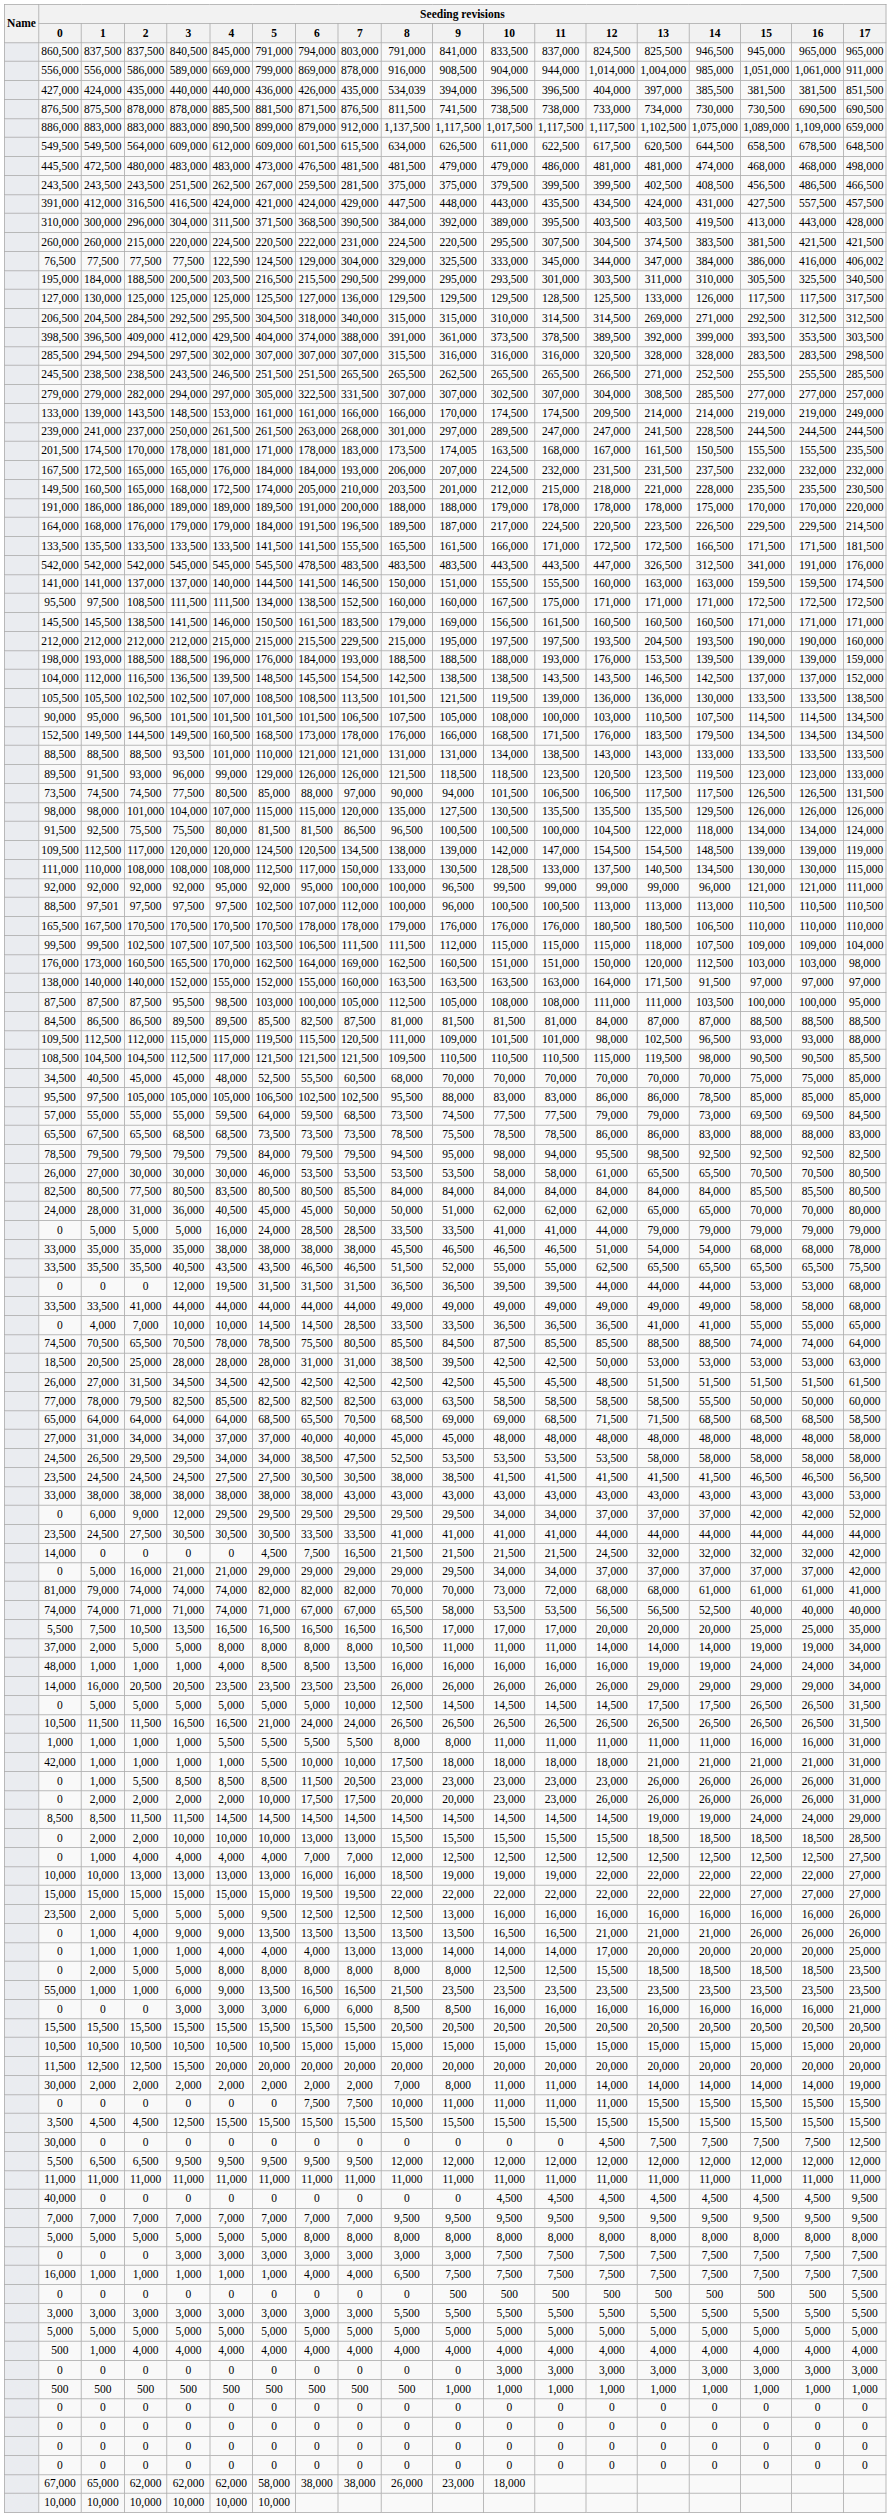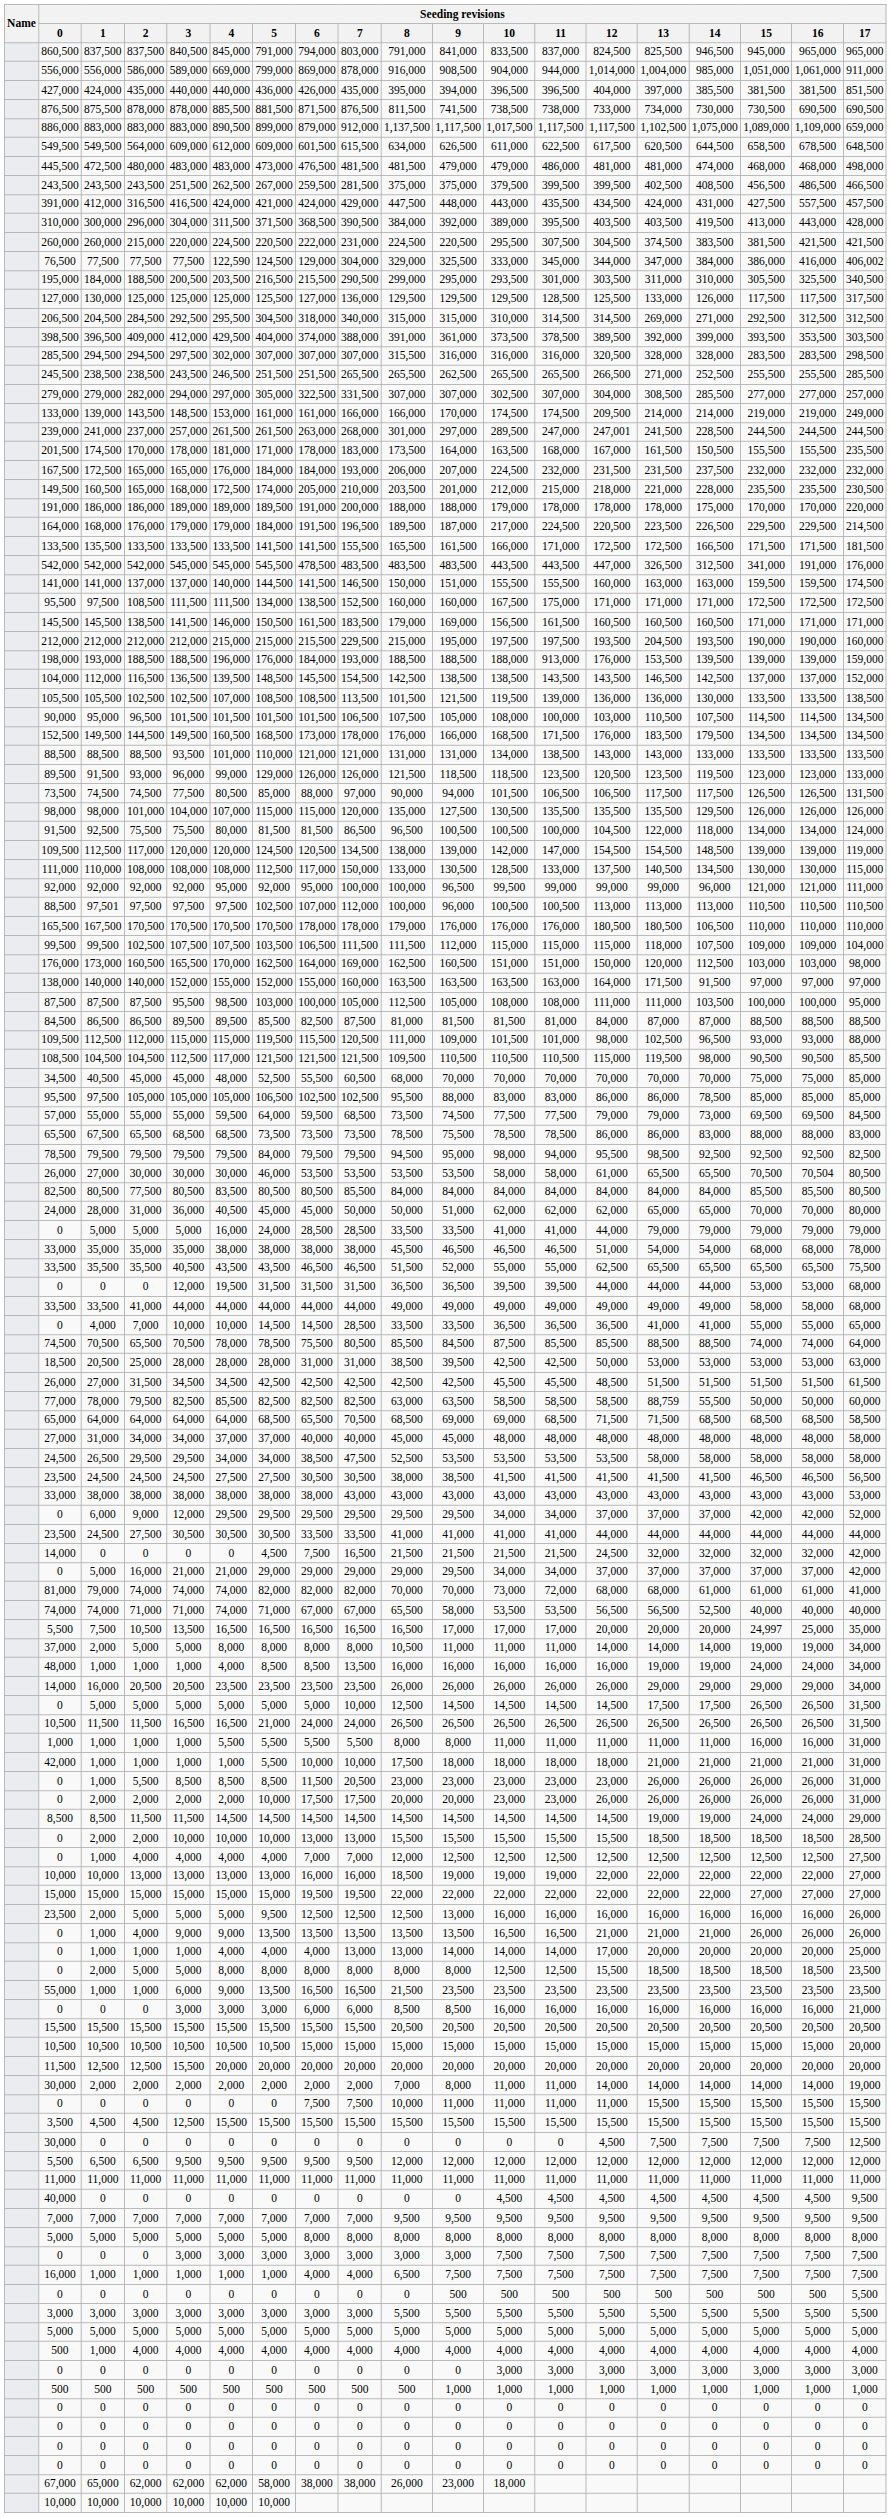427,000 | Seeding revisions / 8: 534,039 -> 395,000
239,000 | Seeding revisions / 3: 250,000 -> 257,000
239,000 | Seeding revisions / 12: 247,000 -> 247,001
201,500 | Seeding revisions / 9: 174,005 -> 164,000
198,000 | Seeding revisions / 11: 193,000 -> 913,000
26,000 / 30,000 | Seeding revisions / 16: 70,500 -> 70,504
77,000 | Seeding revisions / 13: 58,500 -> 88,759
5,500 / 10,500 | Seeding revisions / 15: 25,000 -> 24,997
